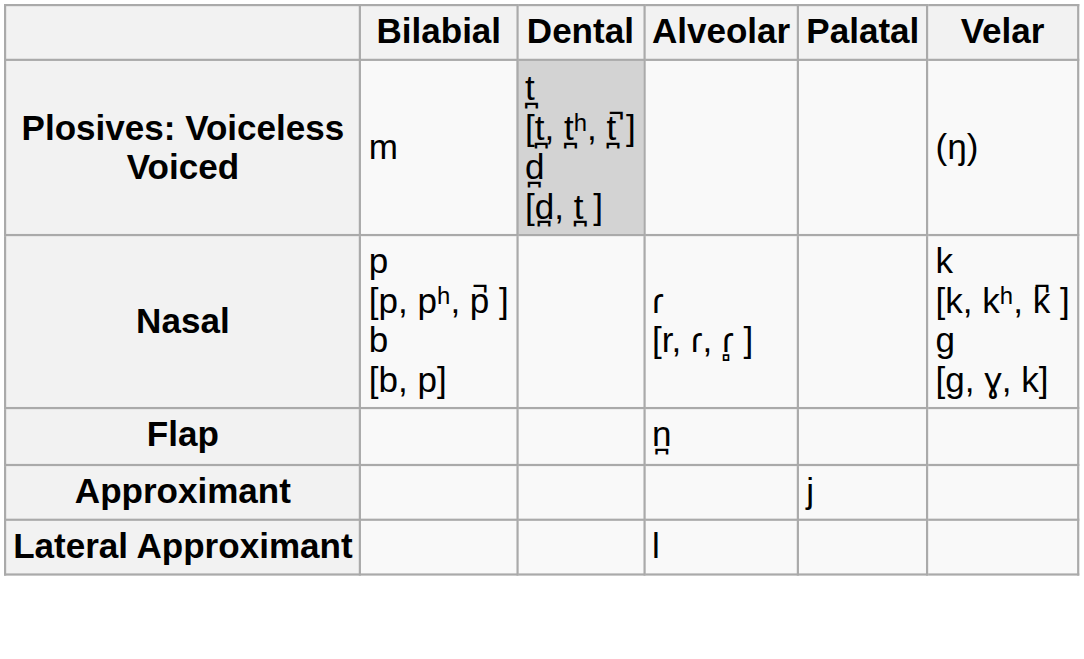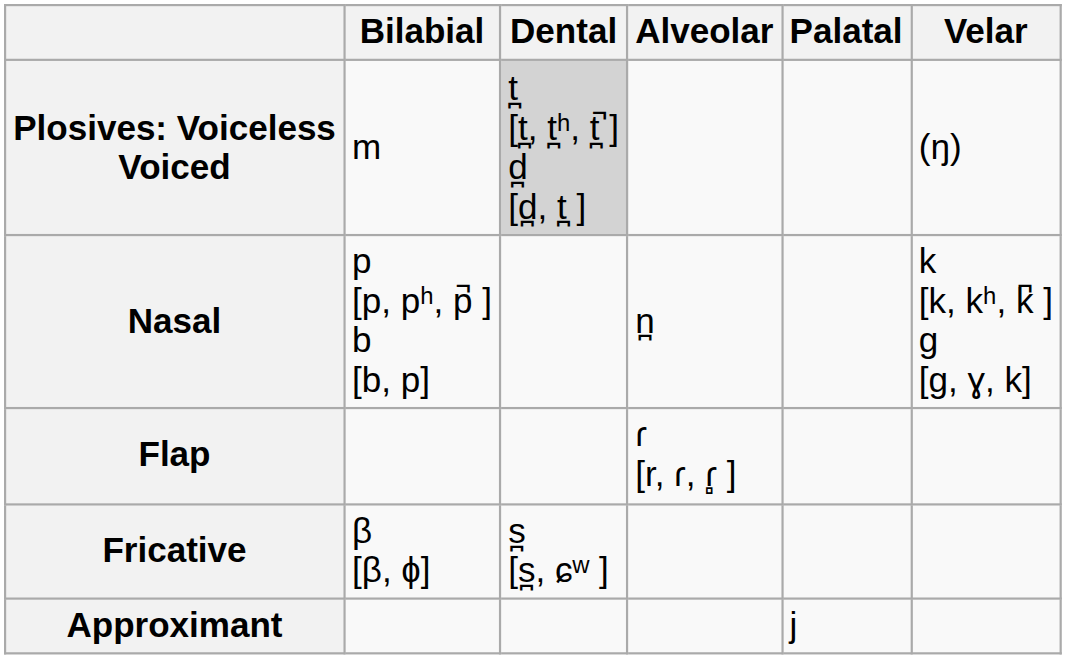Nasal | Alveolar: ɾ [r, ɾ, ɾ̻ ] -> n̪
Flap | Alveolar: n̪ -> ɾ [r, ɾ, ɾ̻ ]
+ row: Fricative | β [β, ɸ] | s̪ [s̪, ɕʷ ]
- row: Lateral Approximant | l
